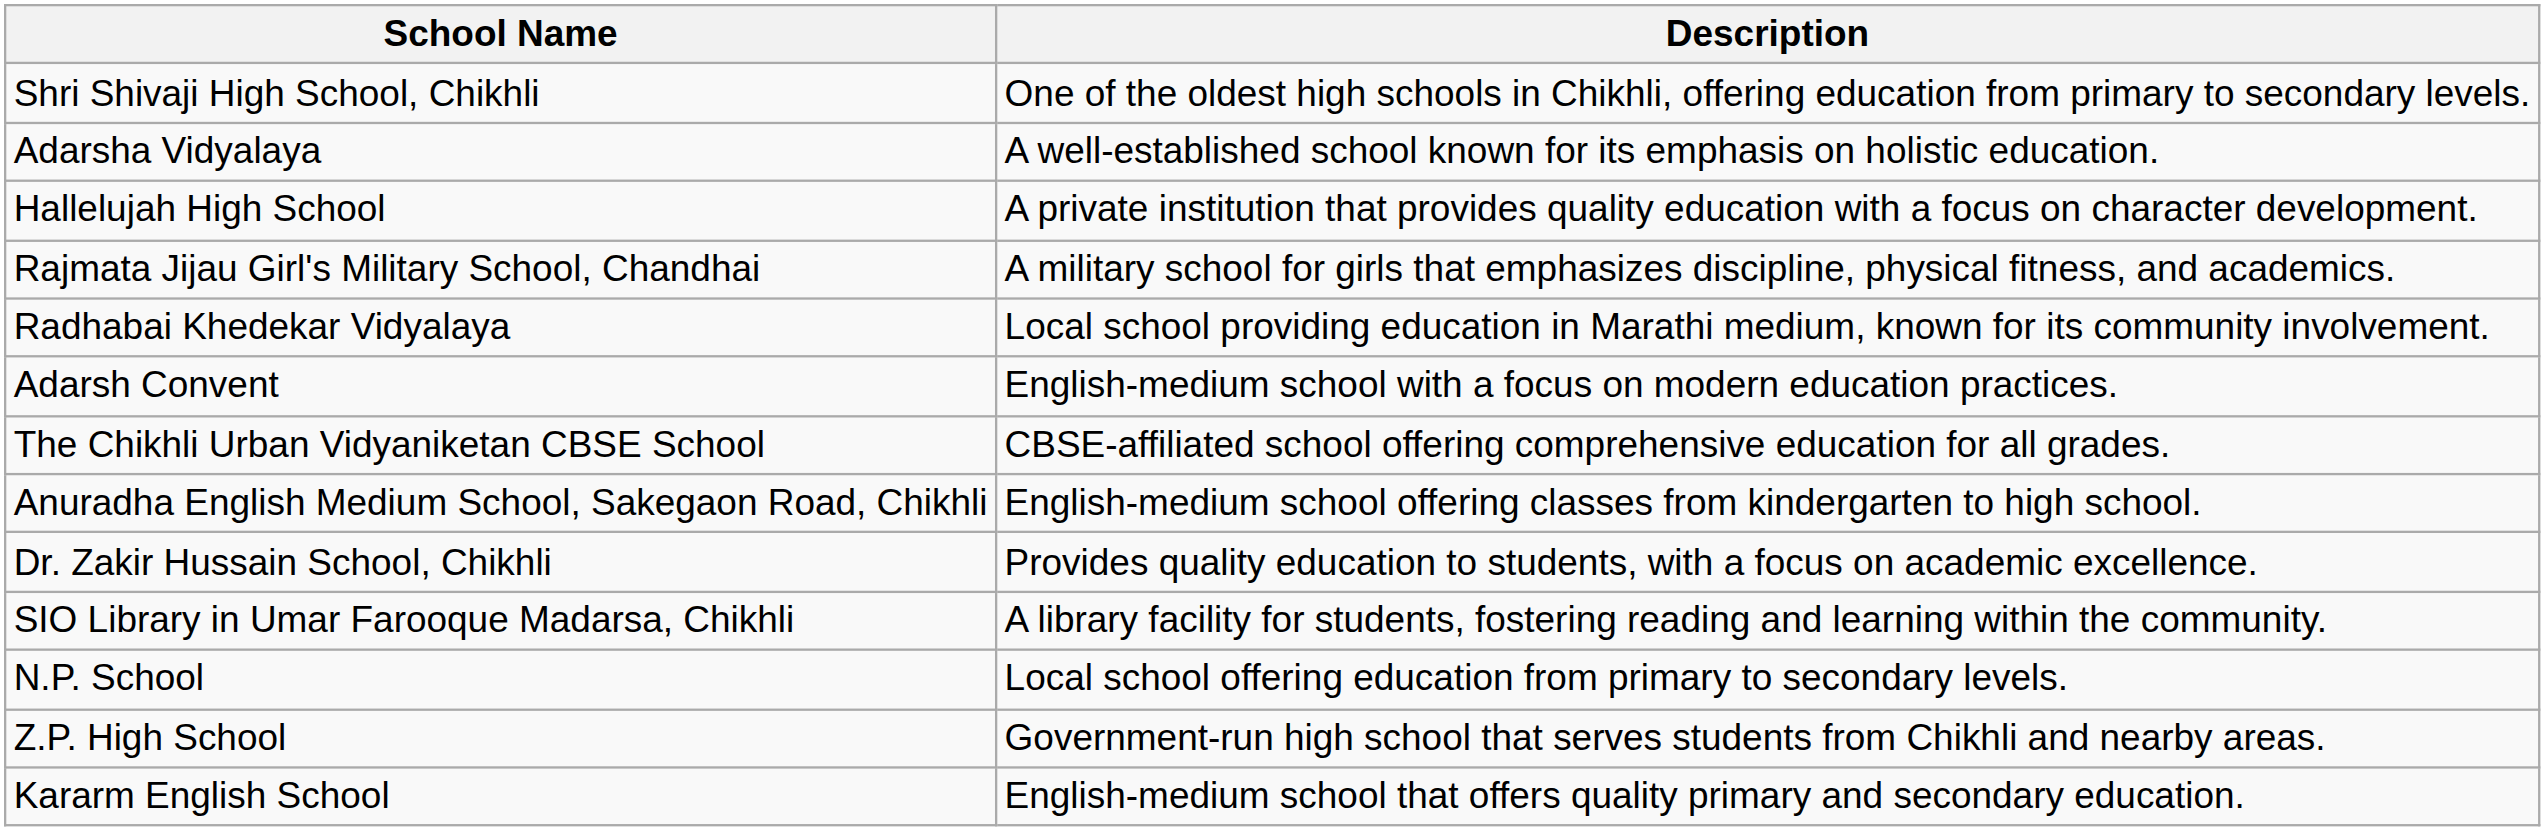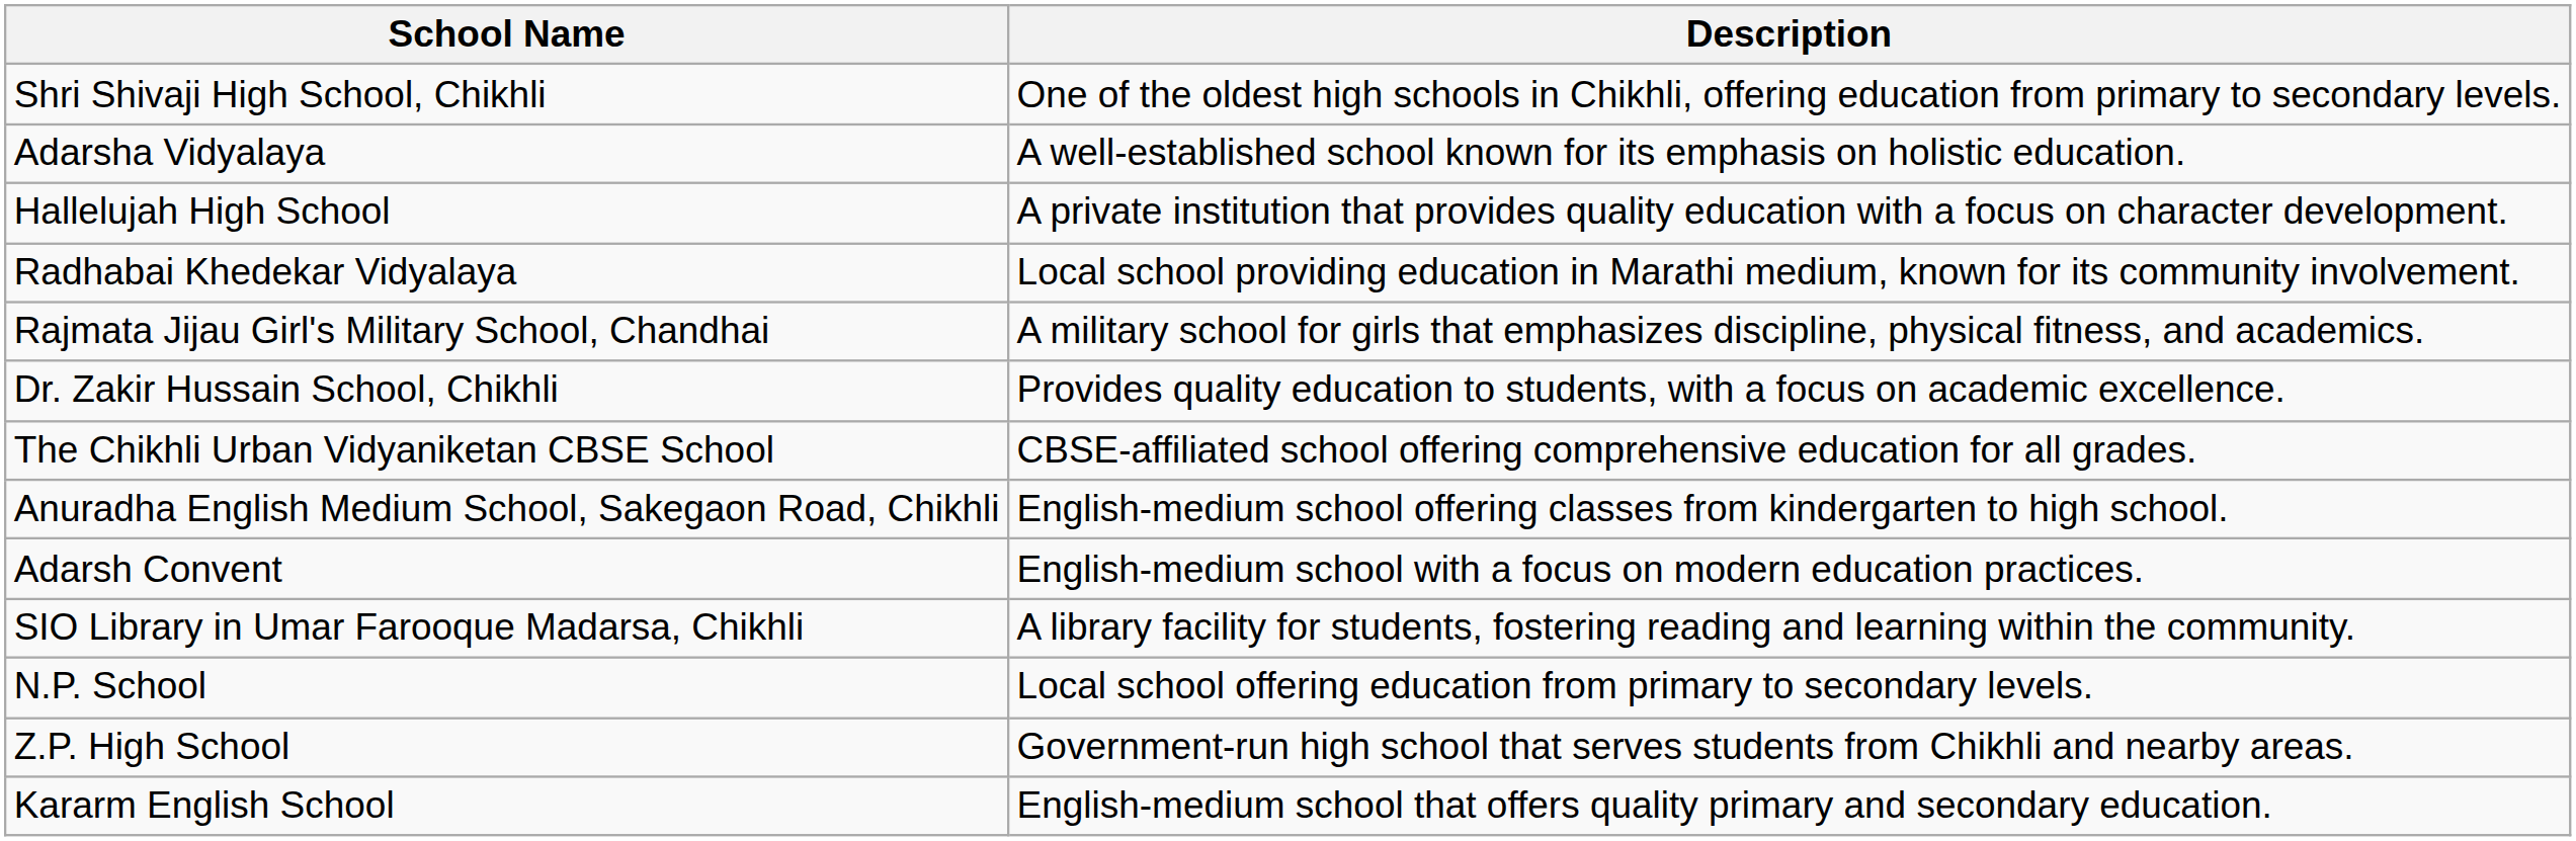rows swapped: Rajmata Jijau Girl's Military School, Chandhai <-> Radhabai Khedekar Vidyalaya
rows swapped: Adarsh Convent <-> Dr. Zakir Hussain School, Chikhli
